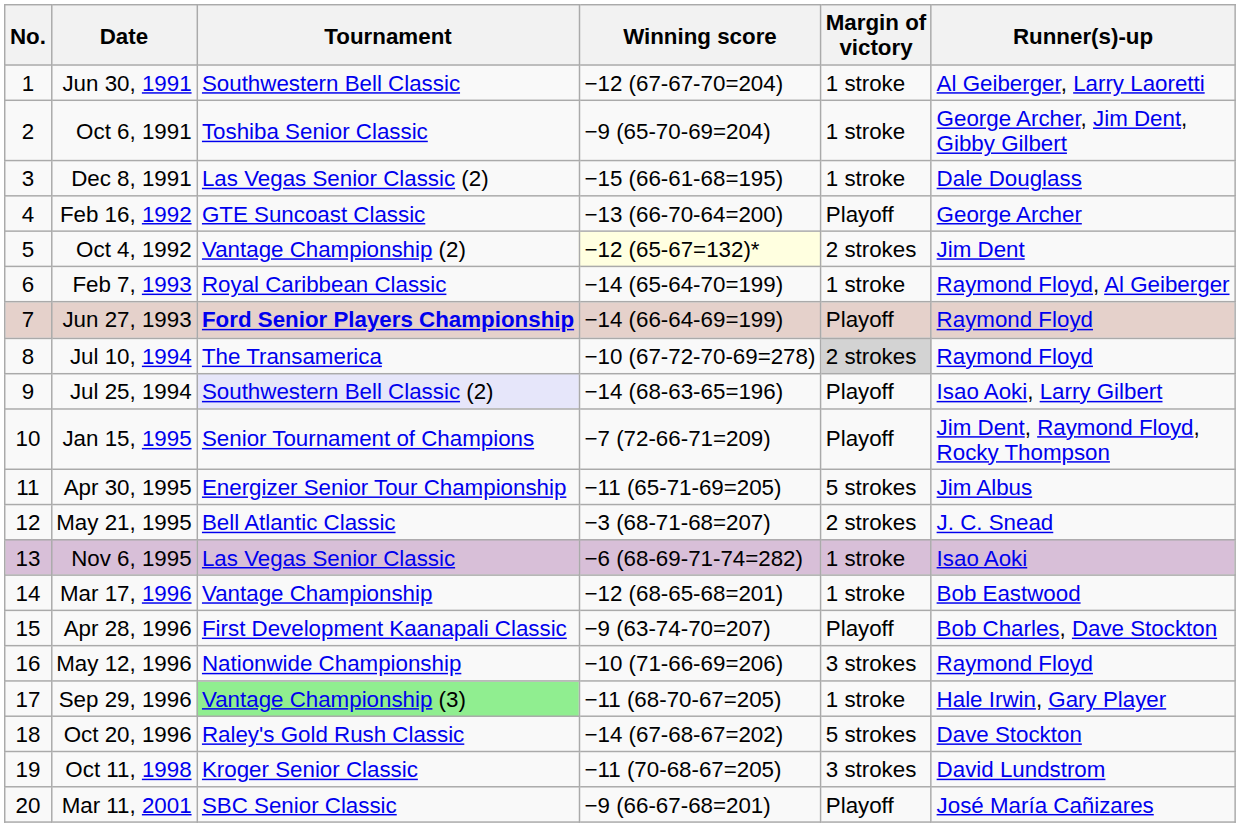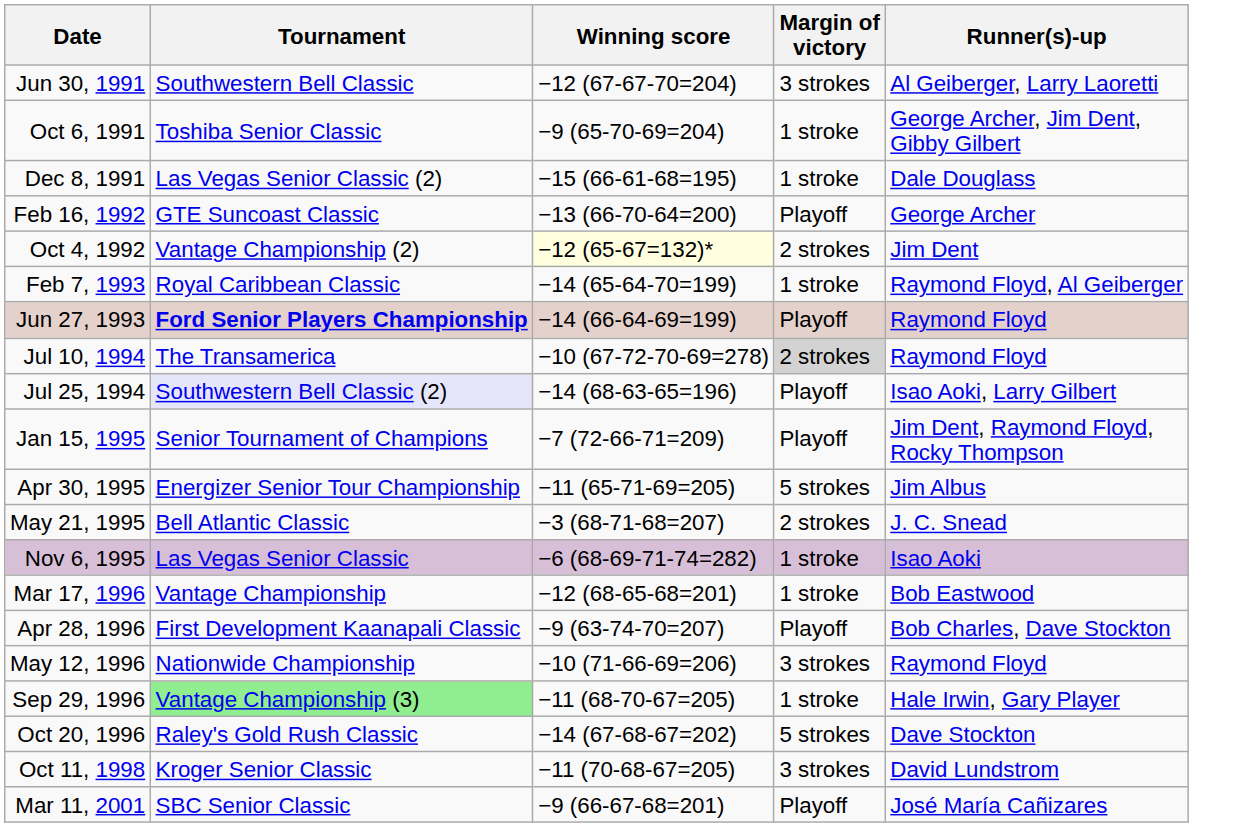- column: No. | 1 | 2 | 3 | 4 | 5 | 6 | 7 | 8 | 9 | 10 | 11 | 12 | 13 | 14 | 15 | 16 | 17 | 18 | 19 | 20
Jun 30, 1991 | Margin of victory: 1 stroke -> 3 strokes
